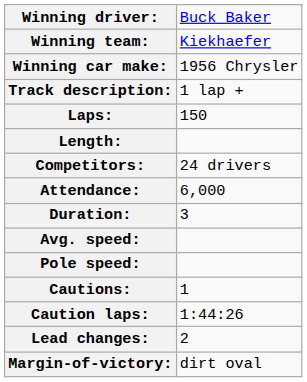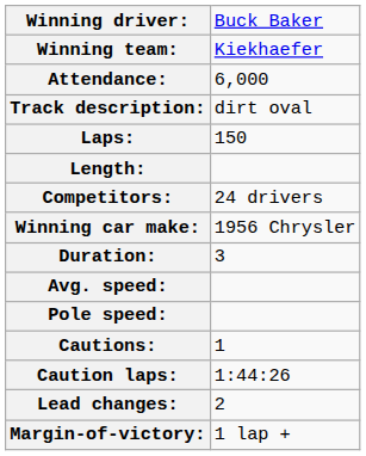rows swapped: Winning car make: <-> Attendance:
Track description: | column 2: 1 lap + -> dirt oval
Margin-of-victory: | column 2: dirt oval -> 1 lap +
